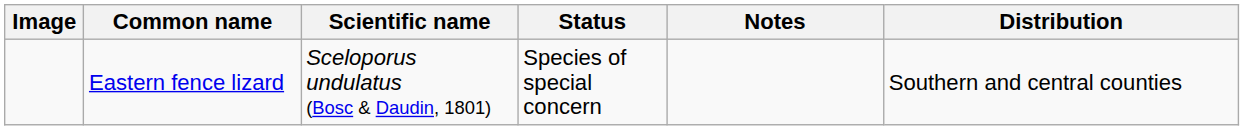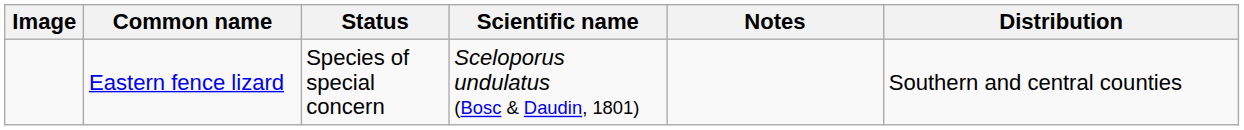columns swapped: Scientific name <-> Status
